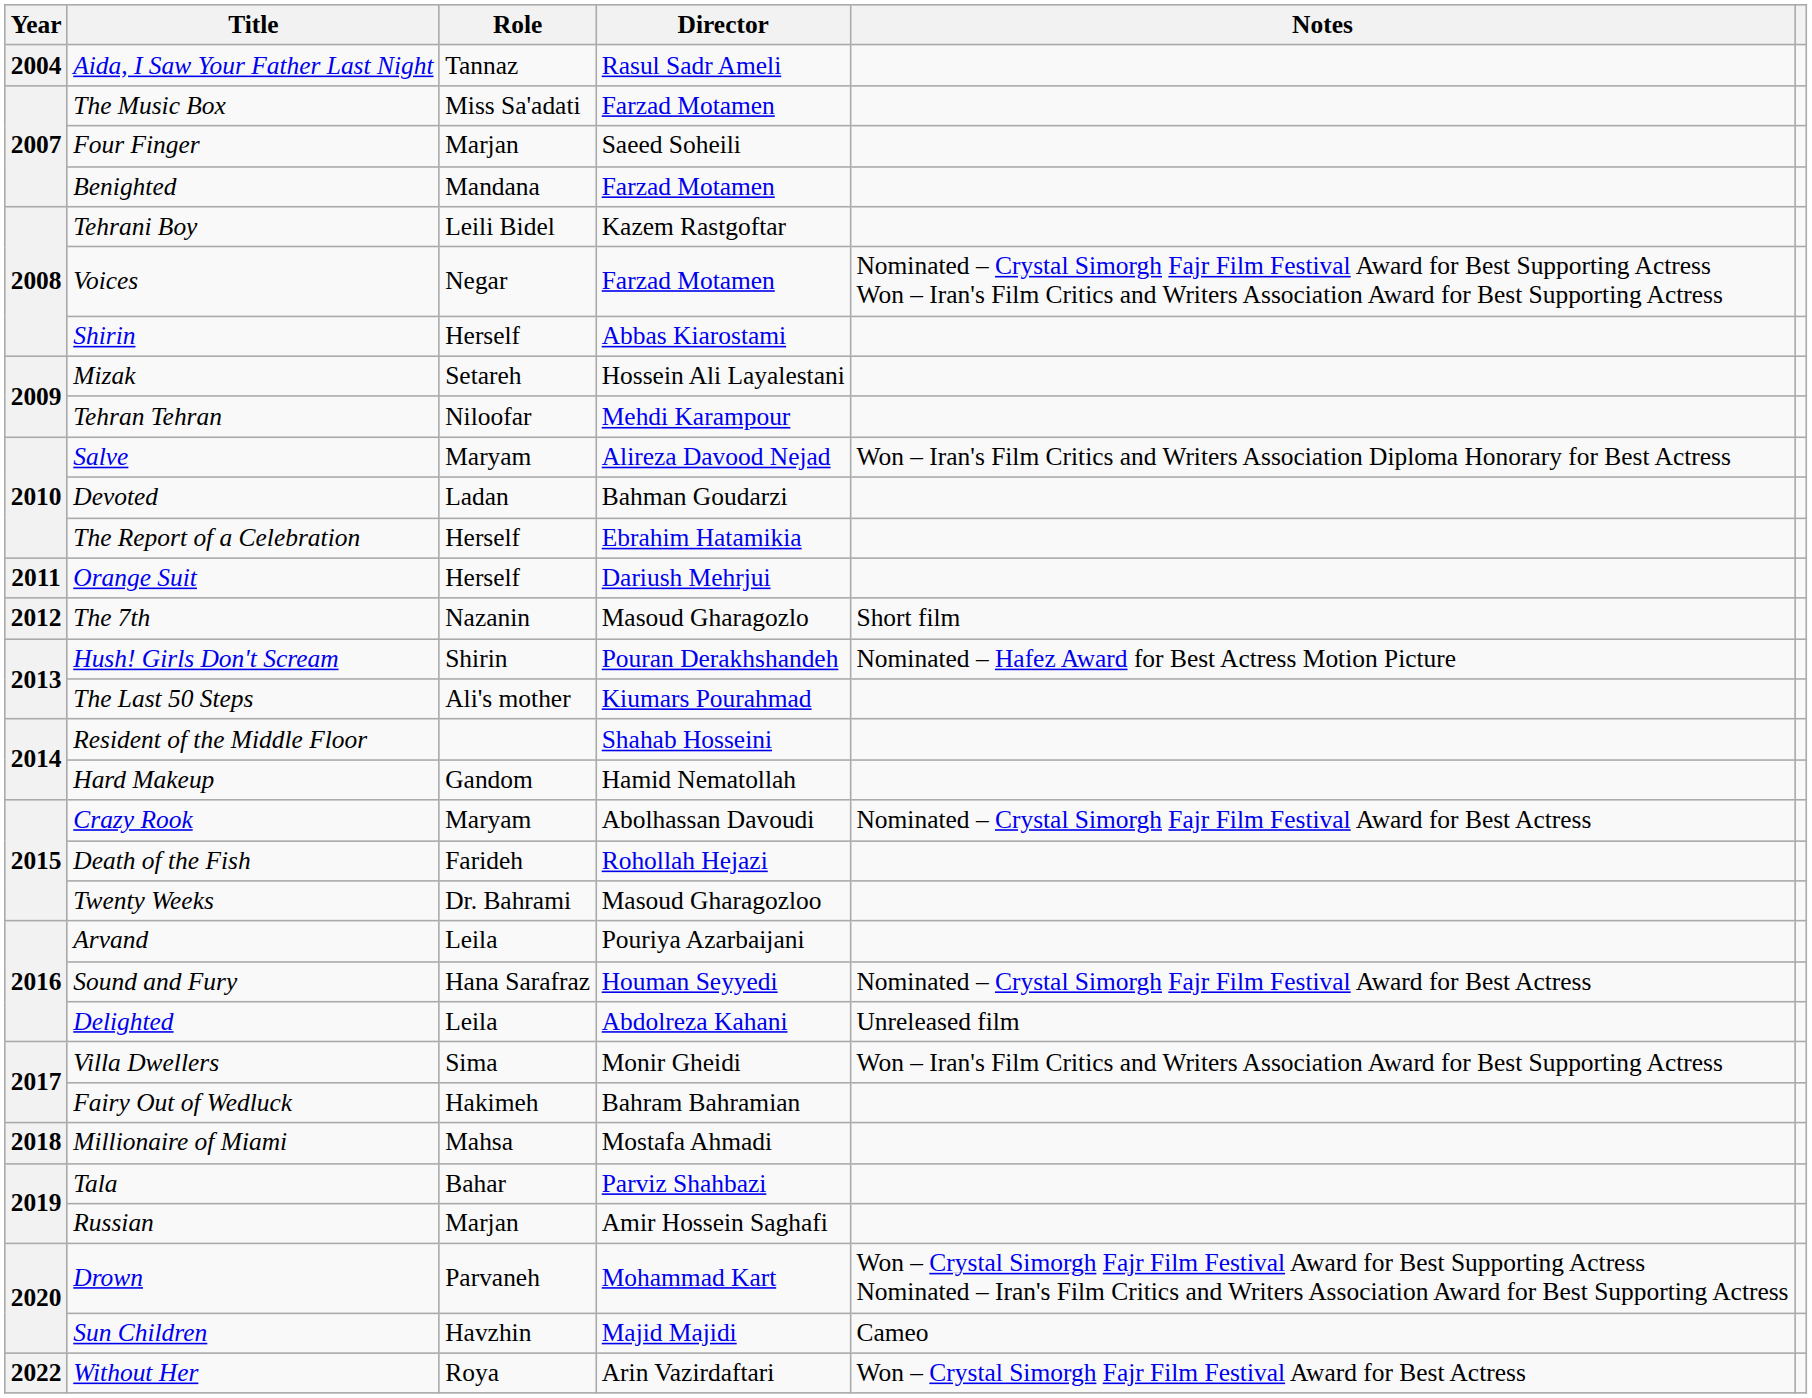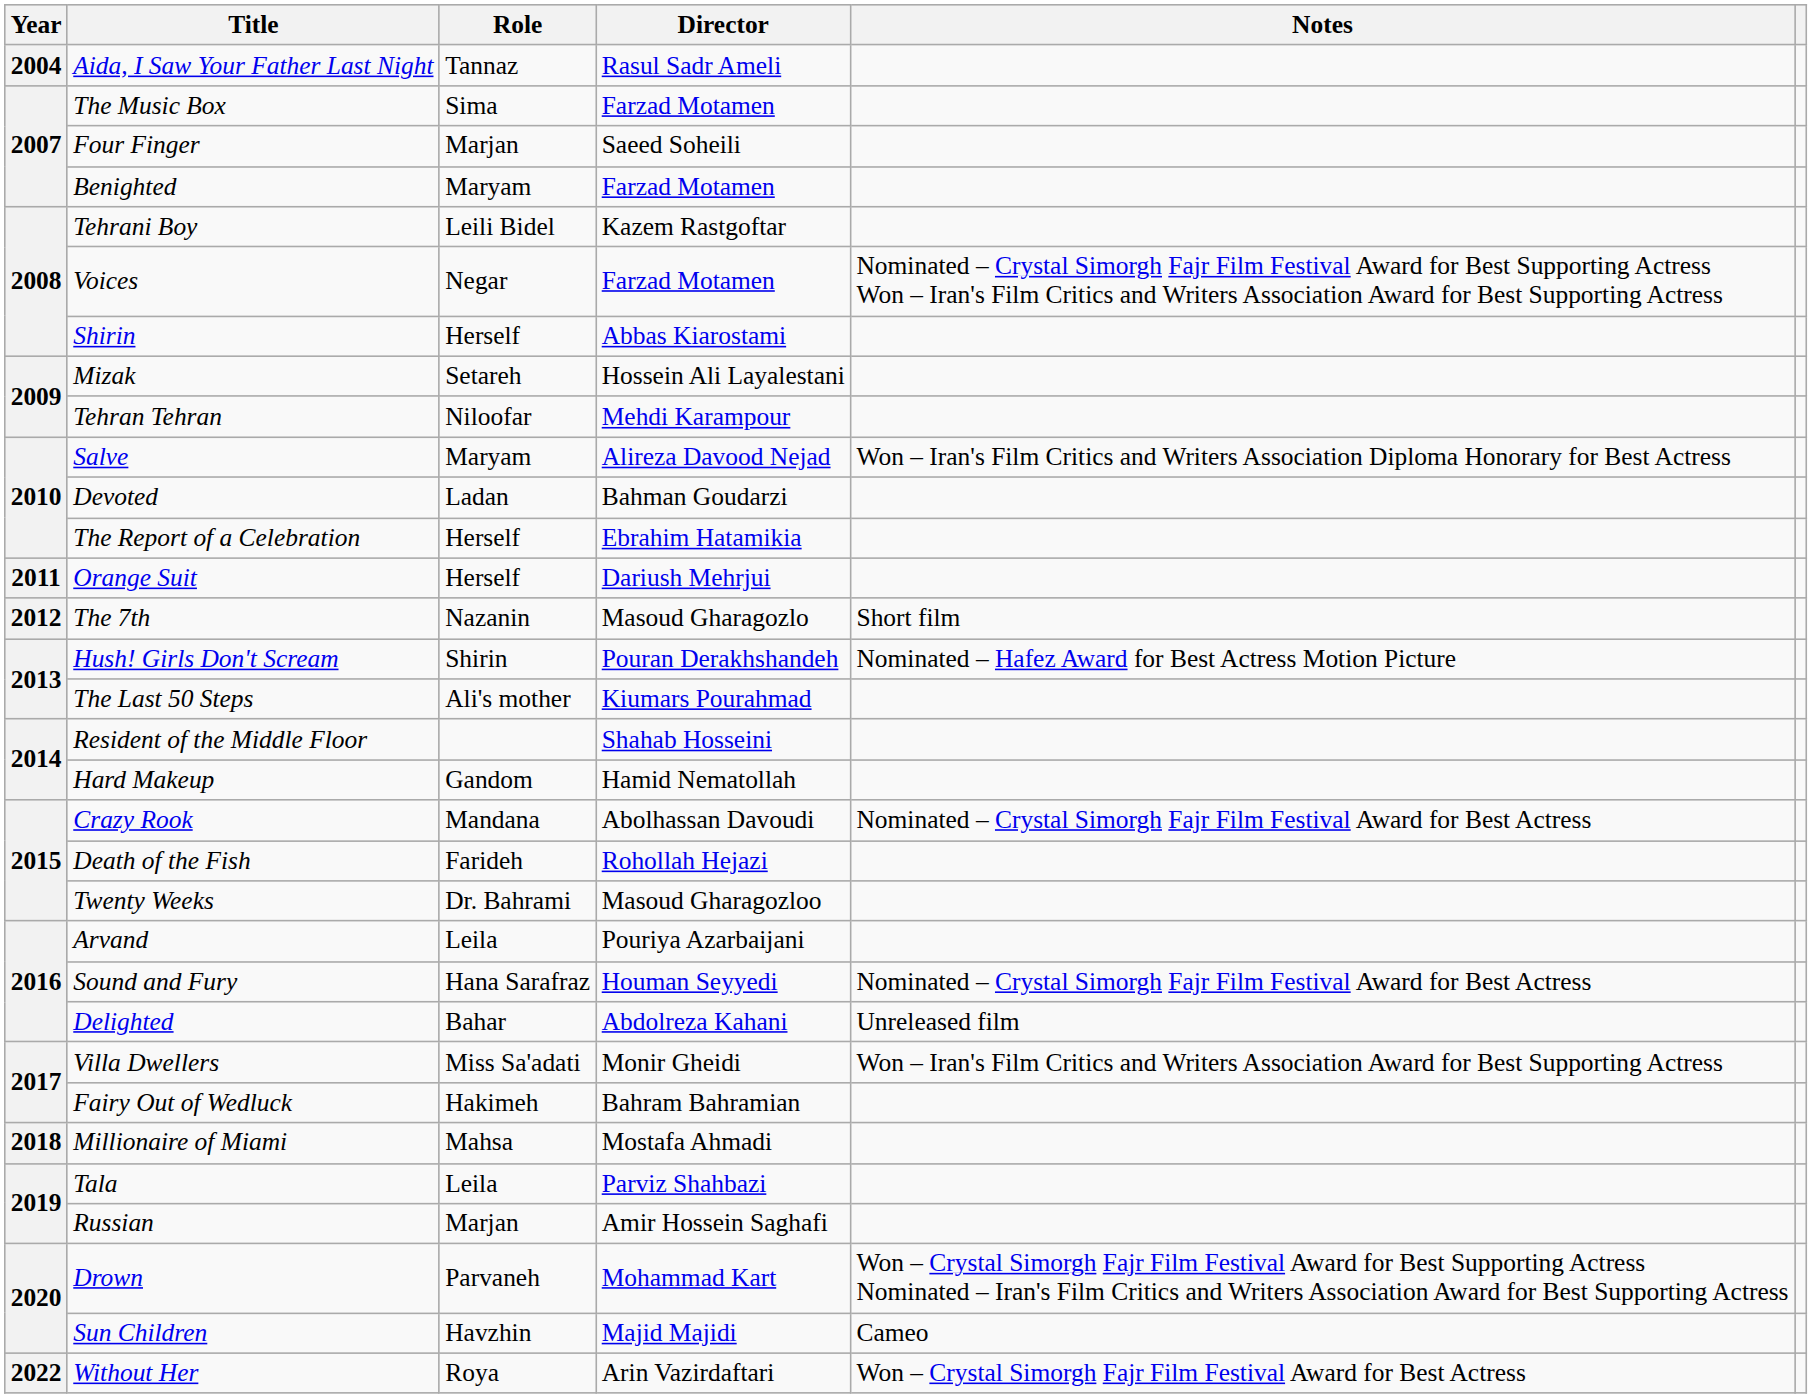The Music Box | Role: Miss Sa'adati -> Sima
Benighted | Role: Mandana -> Maryam
Crazy Rook | Role: Maryam -> Mandana
Delighted | Role: Leila -> Bahar
Villa Dwellers | Role: Sima -> Miss Sa'adati
Tala | Role: Bahar -> Leila
